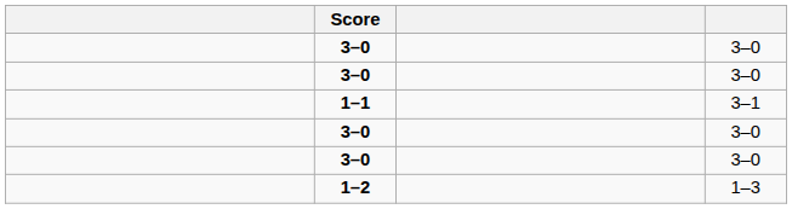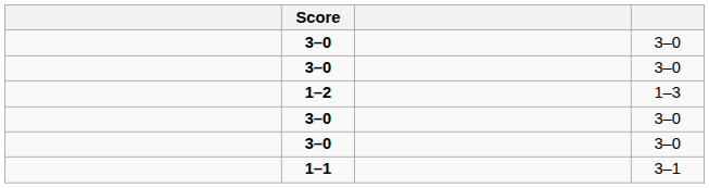rows swapped: 1–1 <-> 1–2
